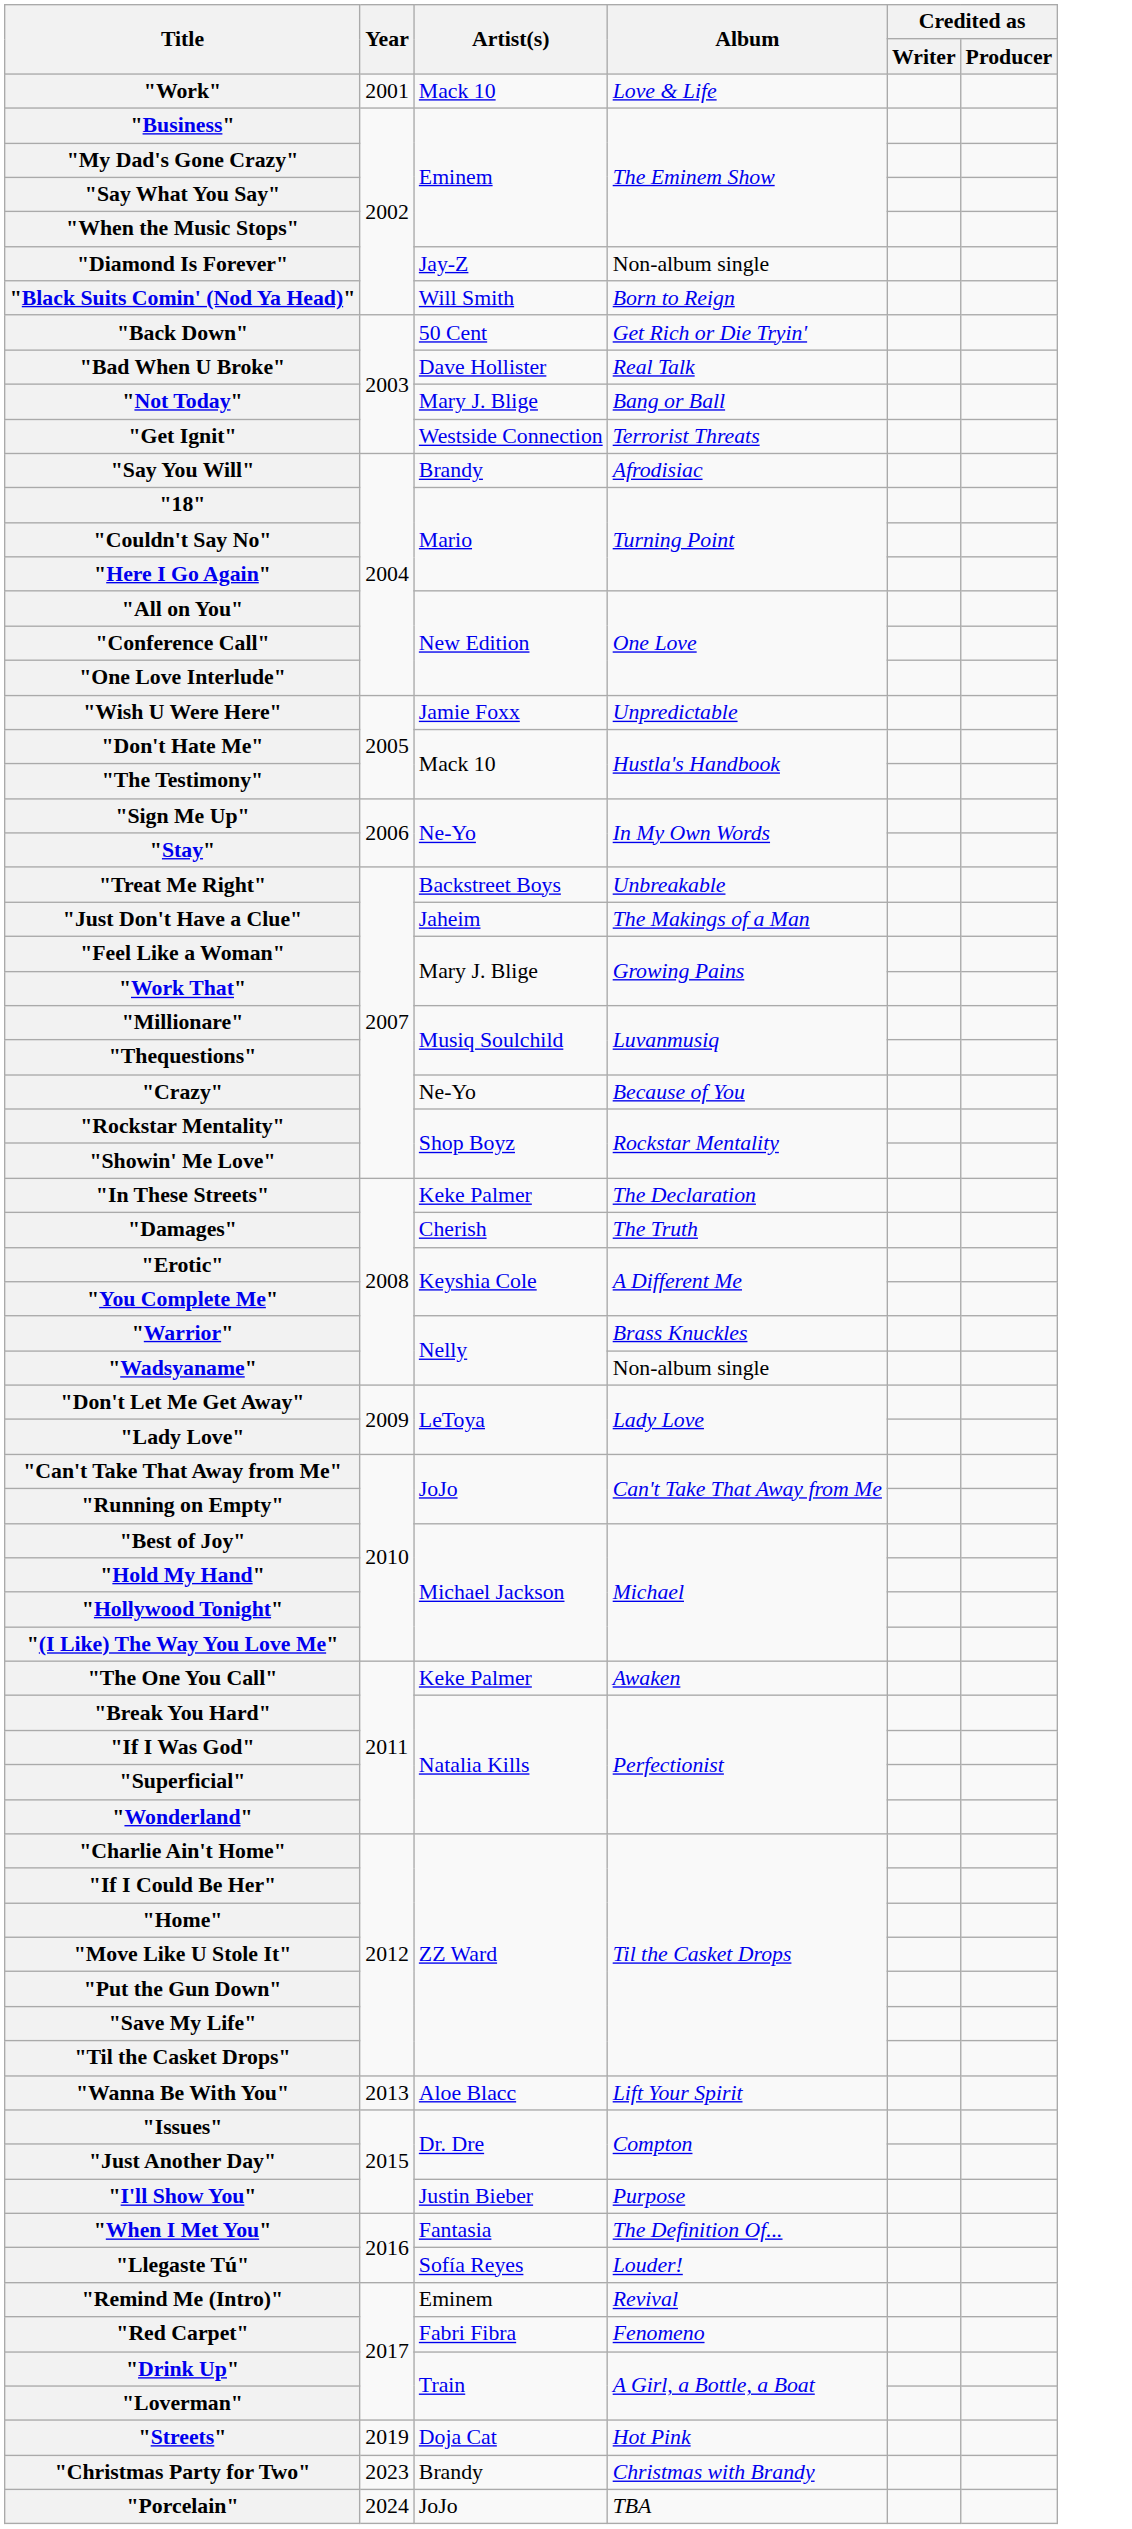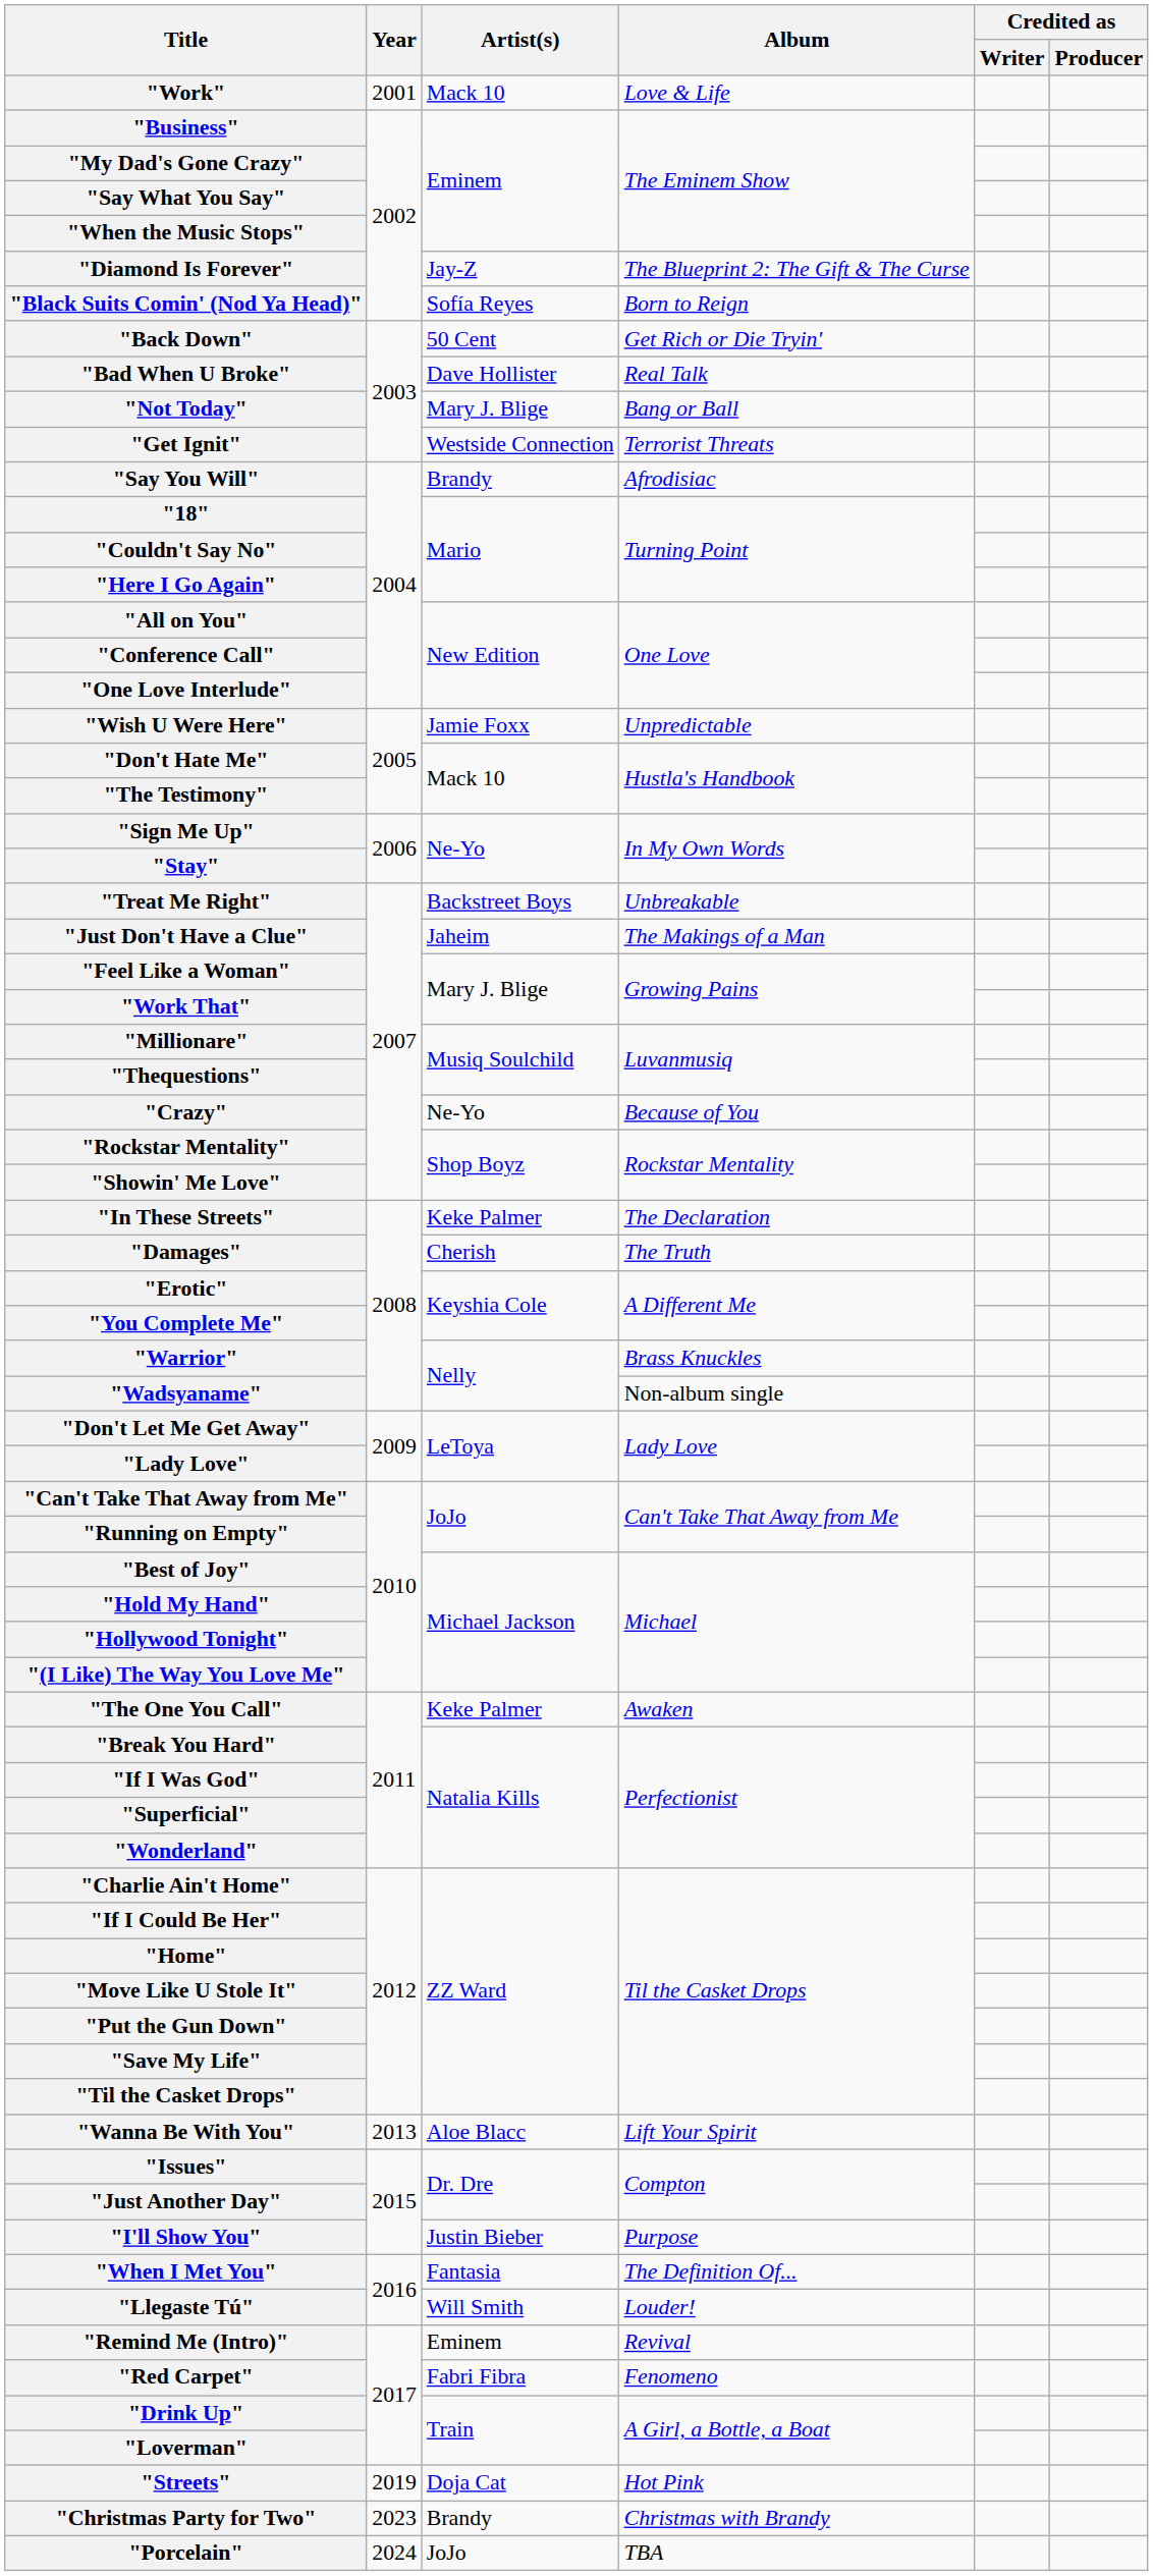"Diamond Is Forever" | Album: Non-album single -> The Blueprint 2: The Gift & The Curse
"Black Suits Comin' (Nod Ya Head)" | Artist(s): Will Smith -> Sofía Reyes
"Llegaste Tú" | Artist(s): Sofía Reyes -> Will Smith
